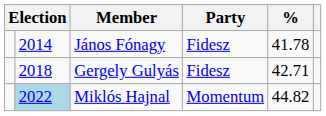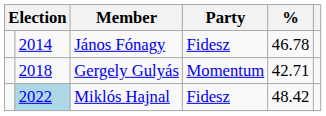János Fónagy | %: 41.78 -> 46.78
Gergely Gulyás | Party: Fidesz -> Momentum
Miklós Hajnal | Party: Momentum -> Fidesz
Miklós Hajnal | %: 44.82 -> 48.42
